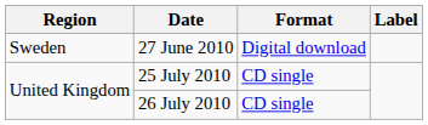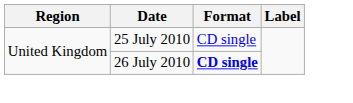- row: Sweden | 27 June 2010 | Digital download
26 July 2010 | Format: normal -> bold
